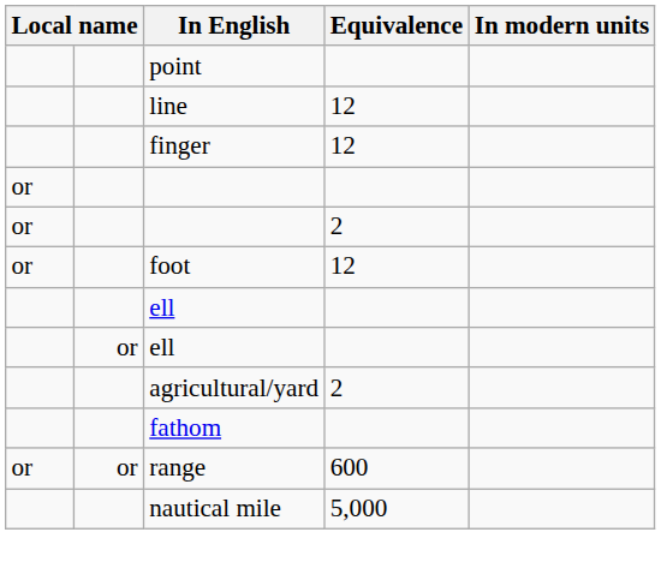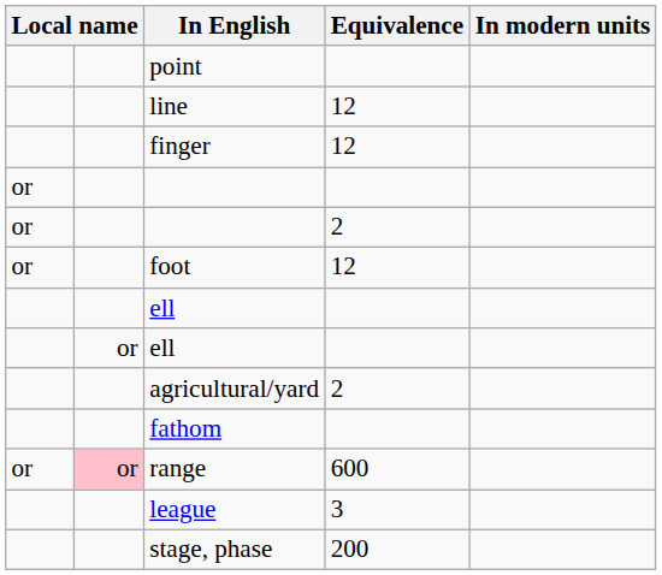range | column 2: no background -> pink background
- row: nautical mile | 5,000
+ row: league | 3
+ row: stage, phase | 200
